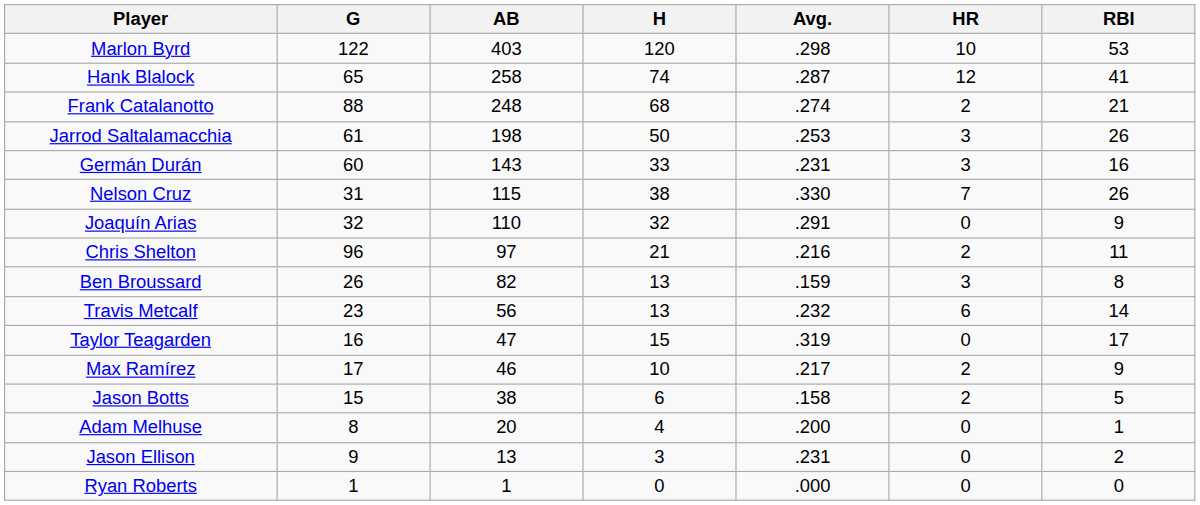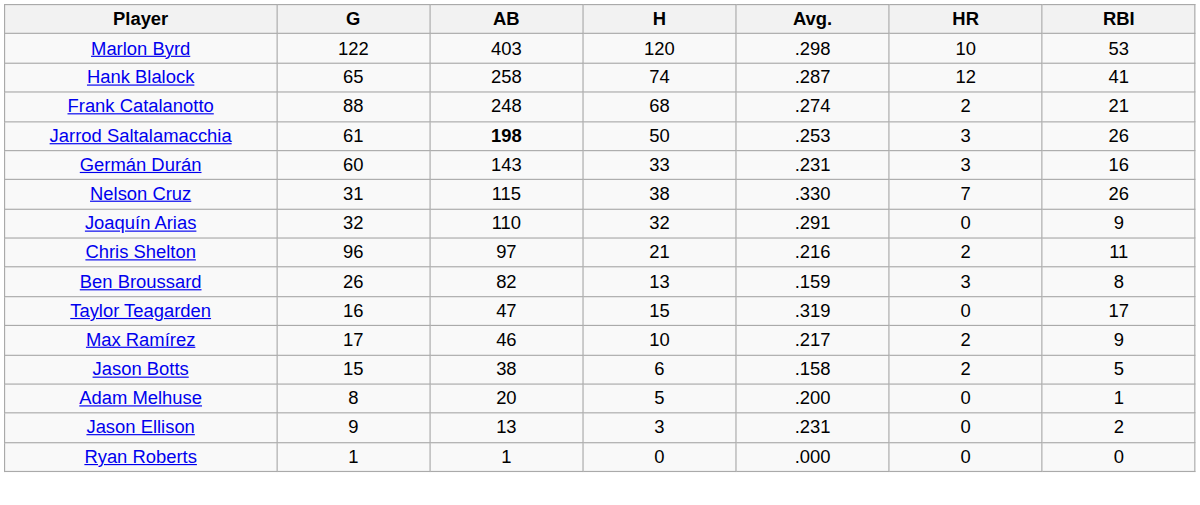Jarrod Saltalamacchia | AB: normal -> bold
- row: Travis Metcalf | 23 | 56 | 13 | .232 | 6 | 14
Adam Melhuse | H: 4 -> 5
